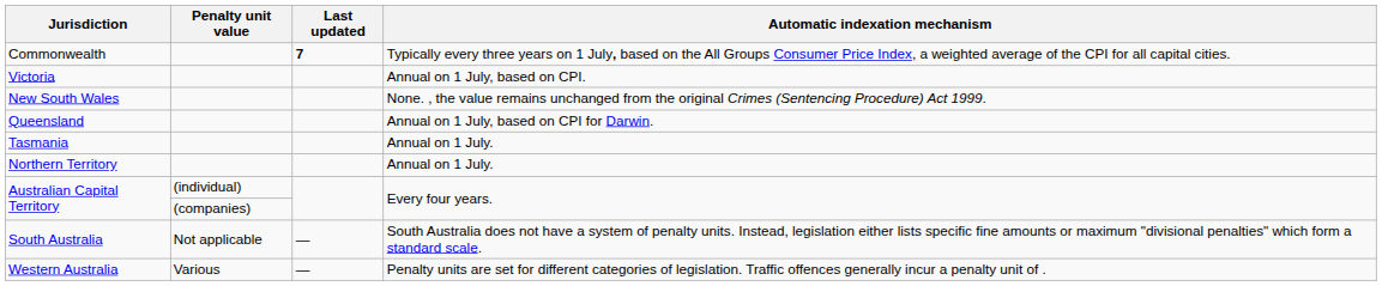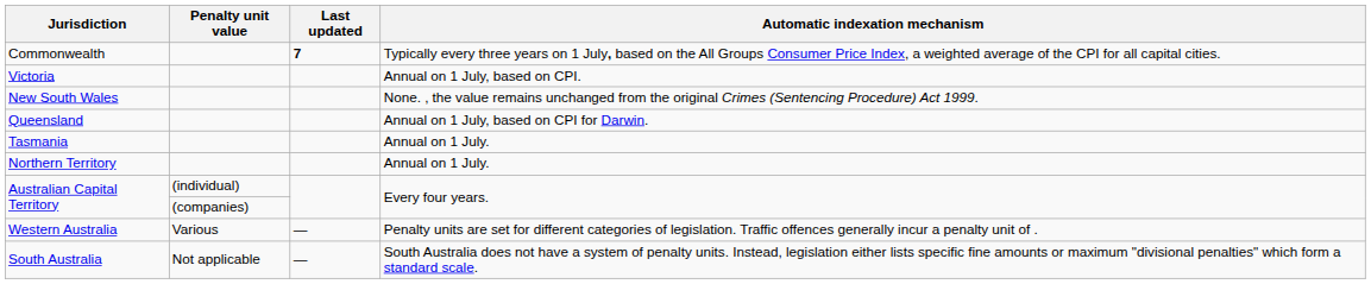rows swapped: Western Australia <-> South Australia
